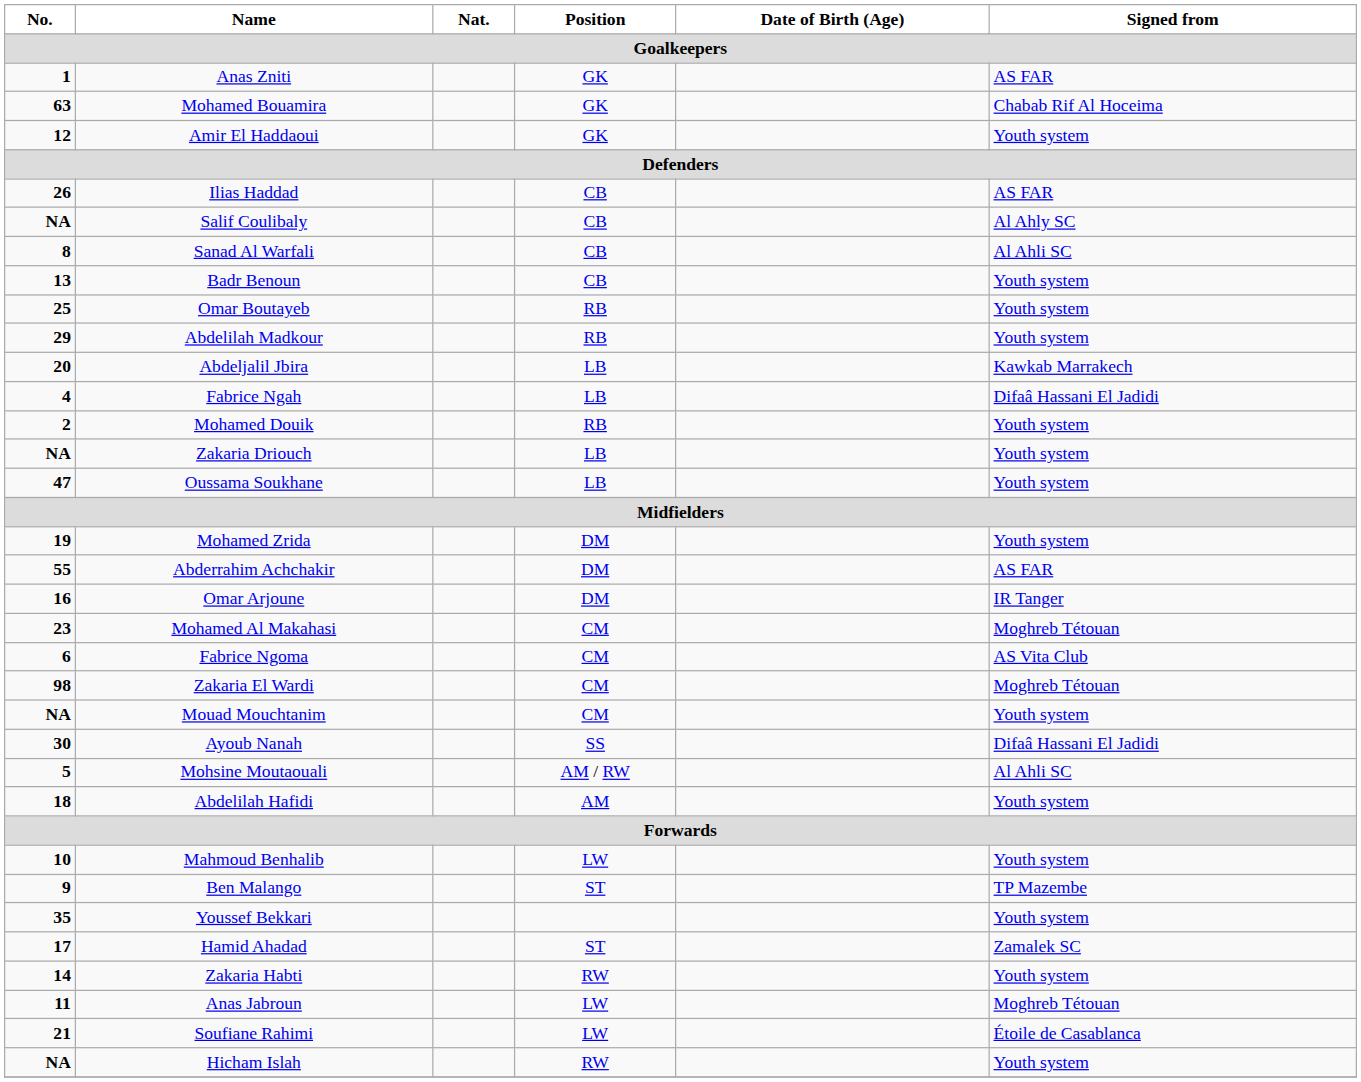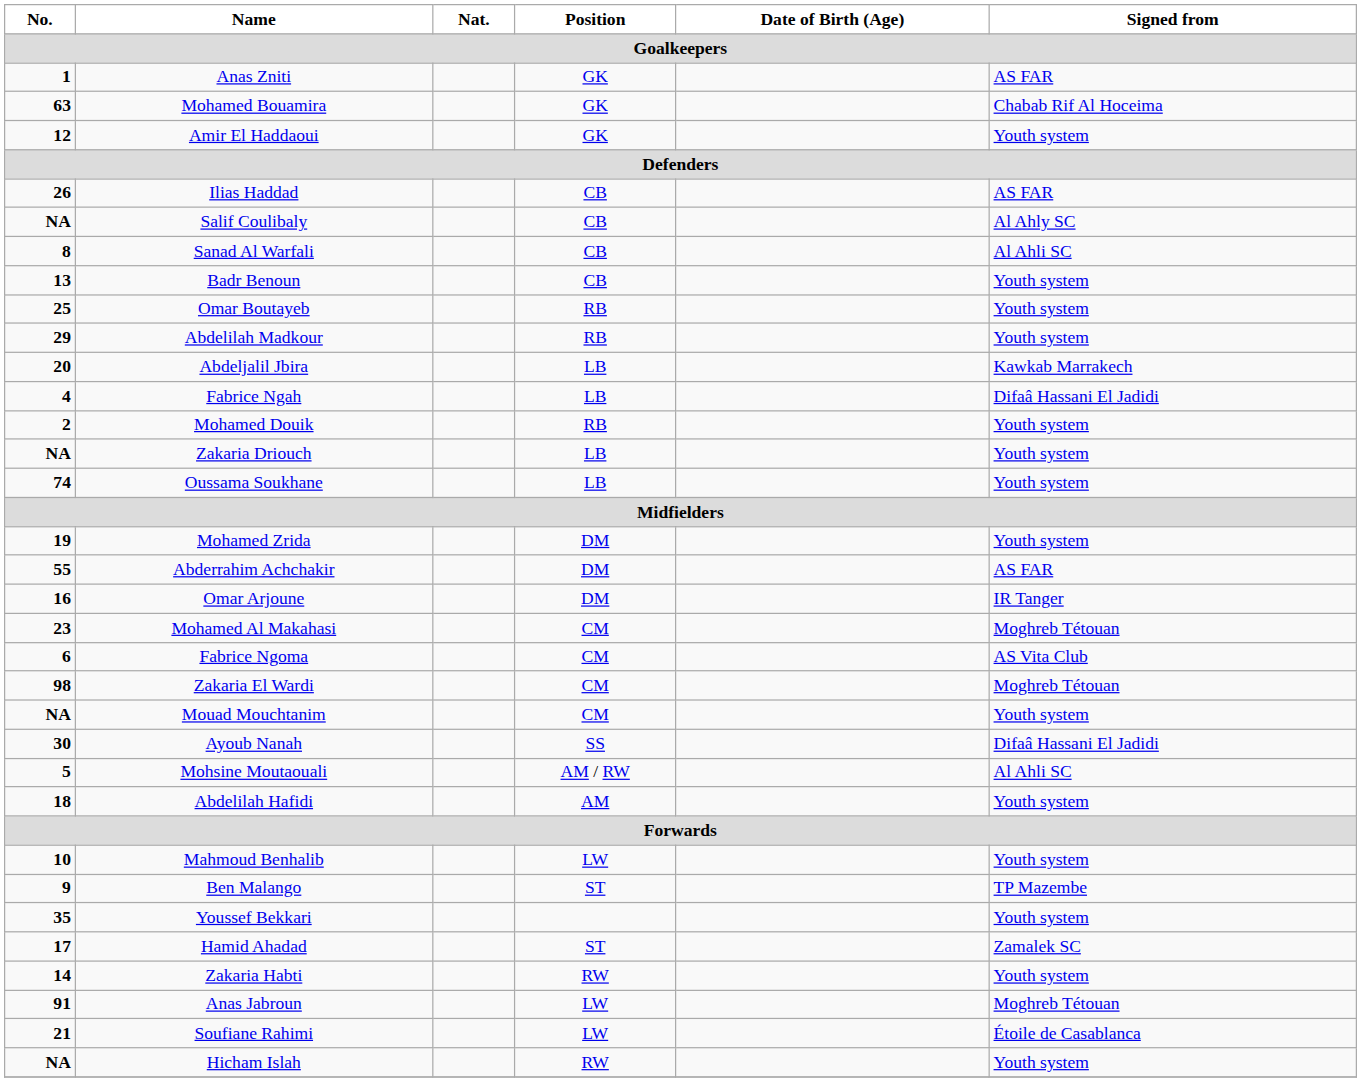Oussama Soukhane | No.: 47 -> 74
Anas Jabroun | No.: 11 -> 91
